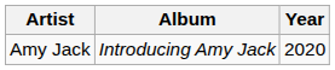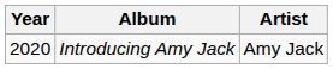columns swapped: Year <-> Artist
